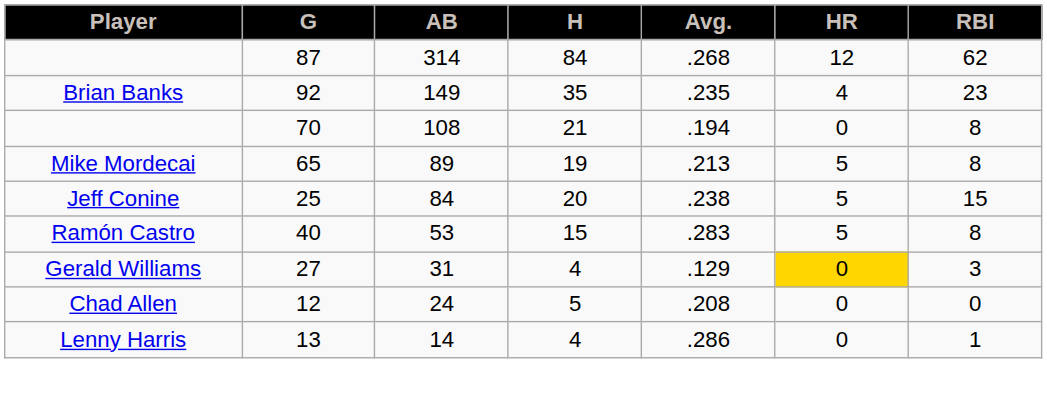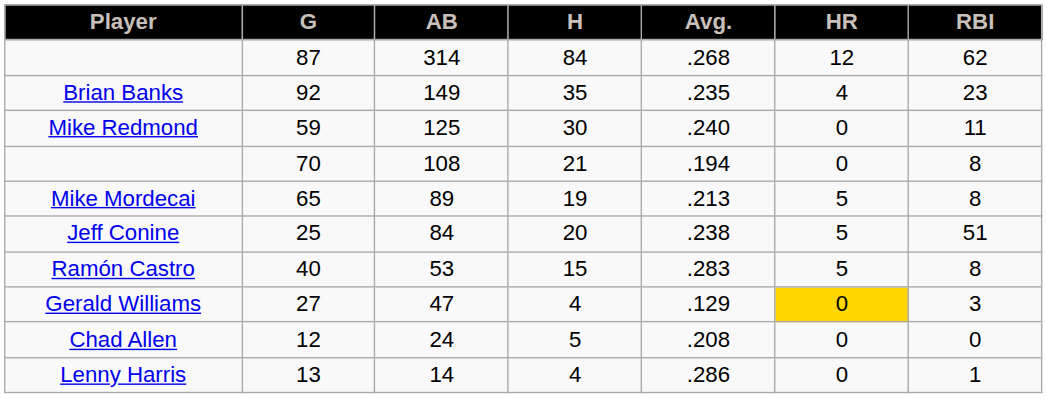+ row: Mike Redmond | 59 | 125 | 30 | .240 | 0 | 11
Jeff Conine | RBI: 15 -> 51
Gerald Williams | AB: 31 -> 47
